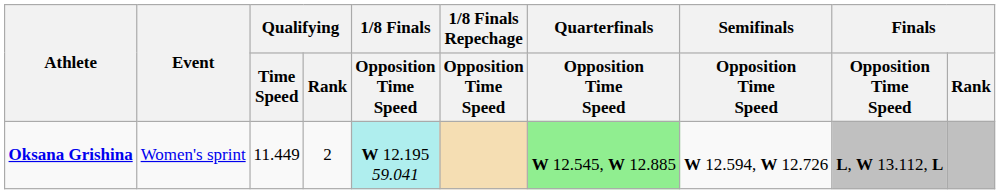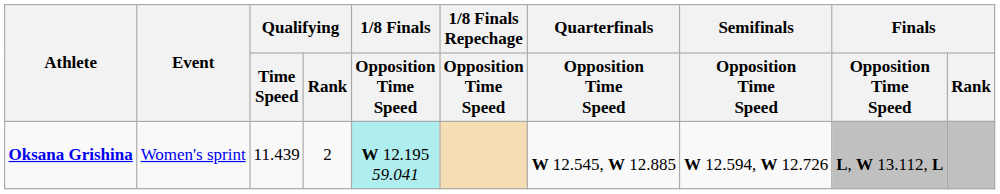Oksana Grishina | Qualifying / Time Speed: 11.449 -> 11.439
Oksana Grishina | Quarterfinals / Opposition Time Speed: lightgreen background -> no background
